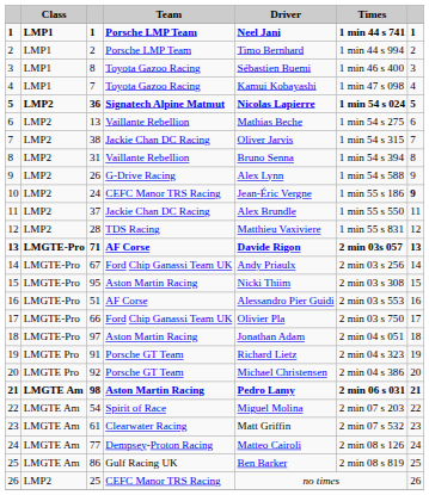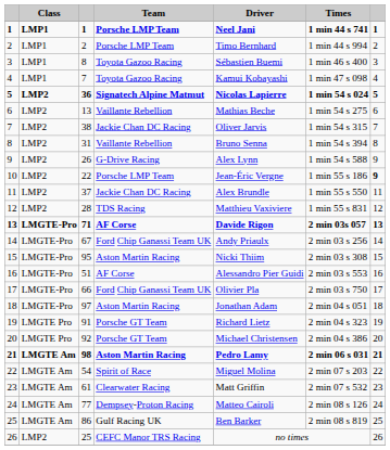10 | column 3: 24 -> 22
10 | Team: CEFC Manor TRS Racing -> Porsche LMP Team
